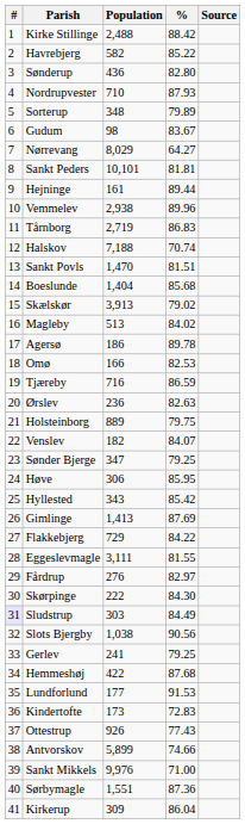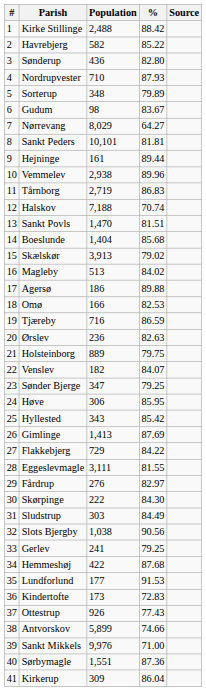Agersø | %: 89.78 -> 89.88
Sludstrup | #: lavender background -> no background
